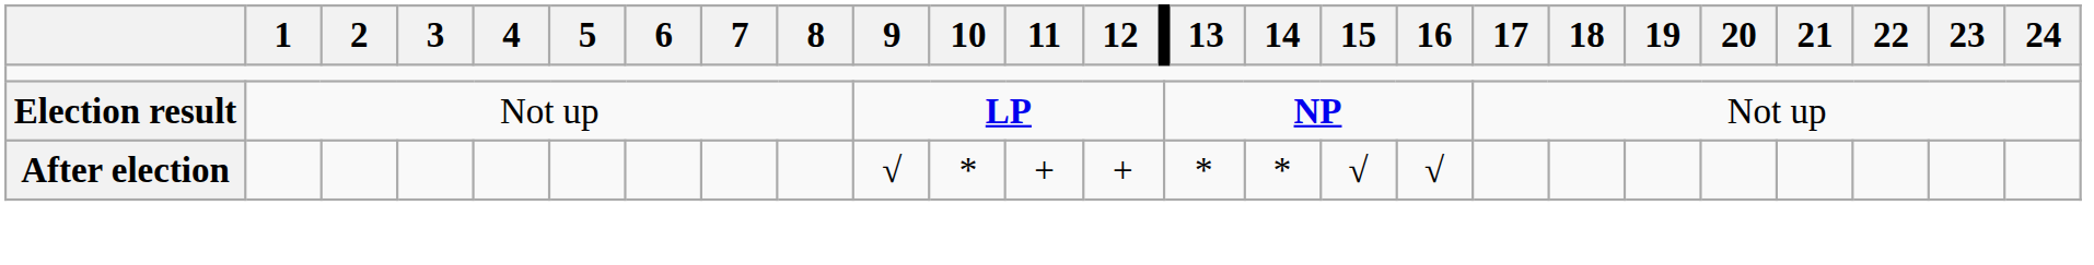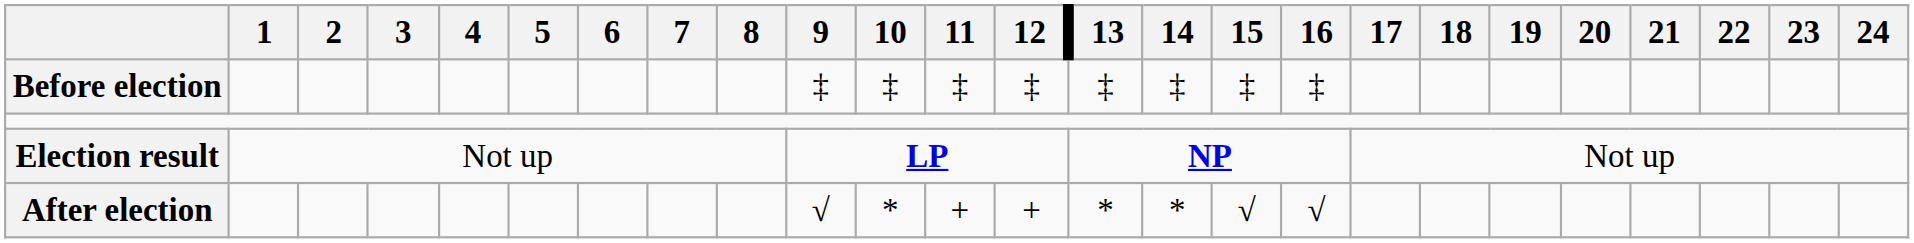+ row: Before election | ‡ | ‡ | ‡ | ‡ | ‡ | ‡ | ‡ | ‡
